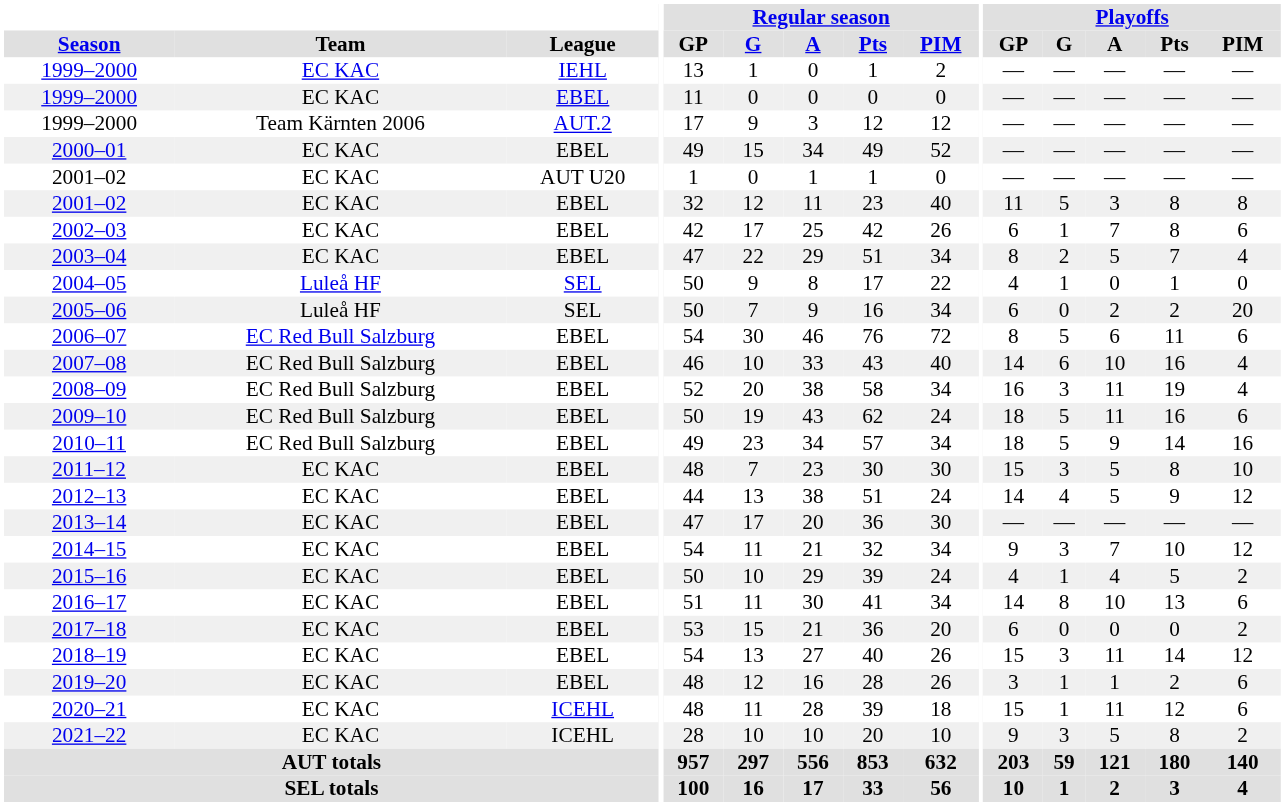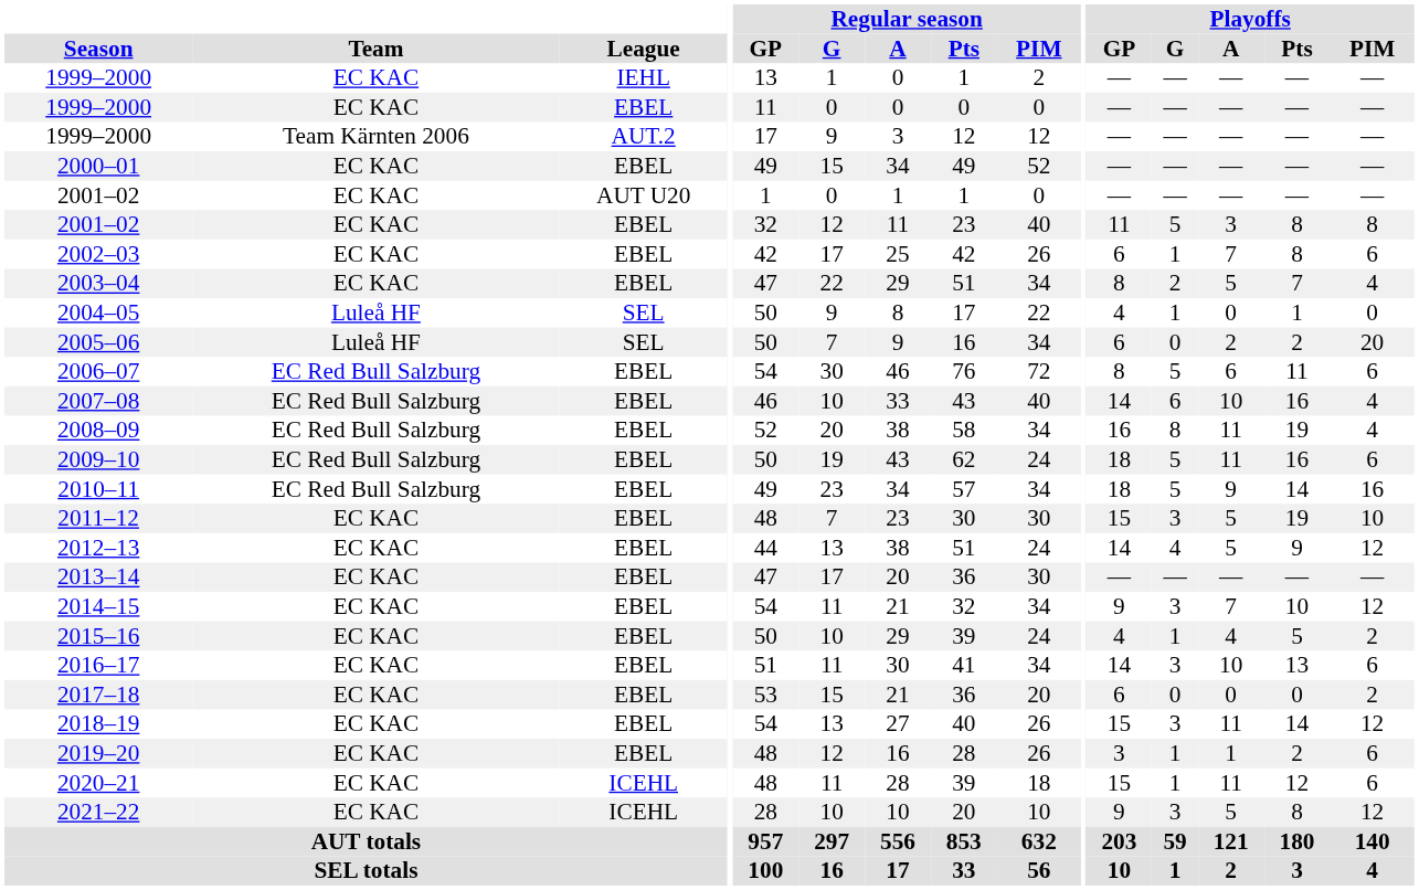2008–09 | Playoffs / G: 3 -> 8
2011–12 | Playoffs / Pts: 8 -> 19
2016–17 | Playoffs / G: 8 -> 3
2021–22 | Playoffs / PIM: 2 -> 12
